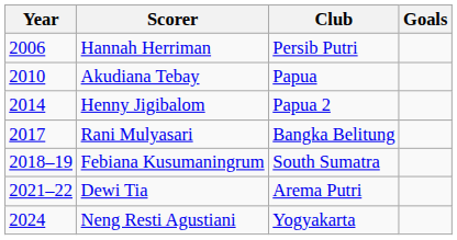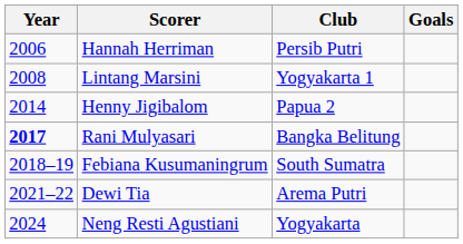+ row: 2008 | Lintang Marsini | Yogyakarta 1
- row: 2010 | Akudiana Tebay | Papua
Rani Mulyasari | Year: normal -> bold
